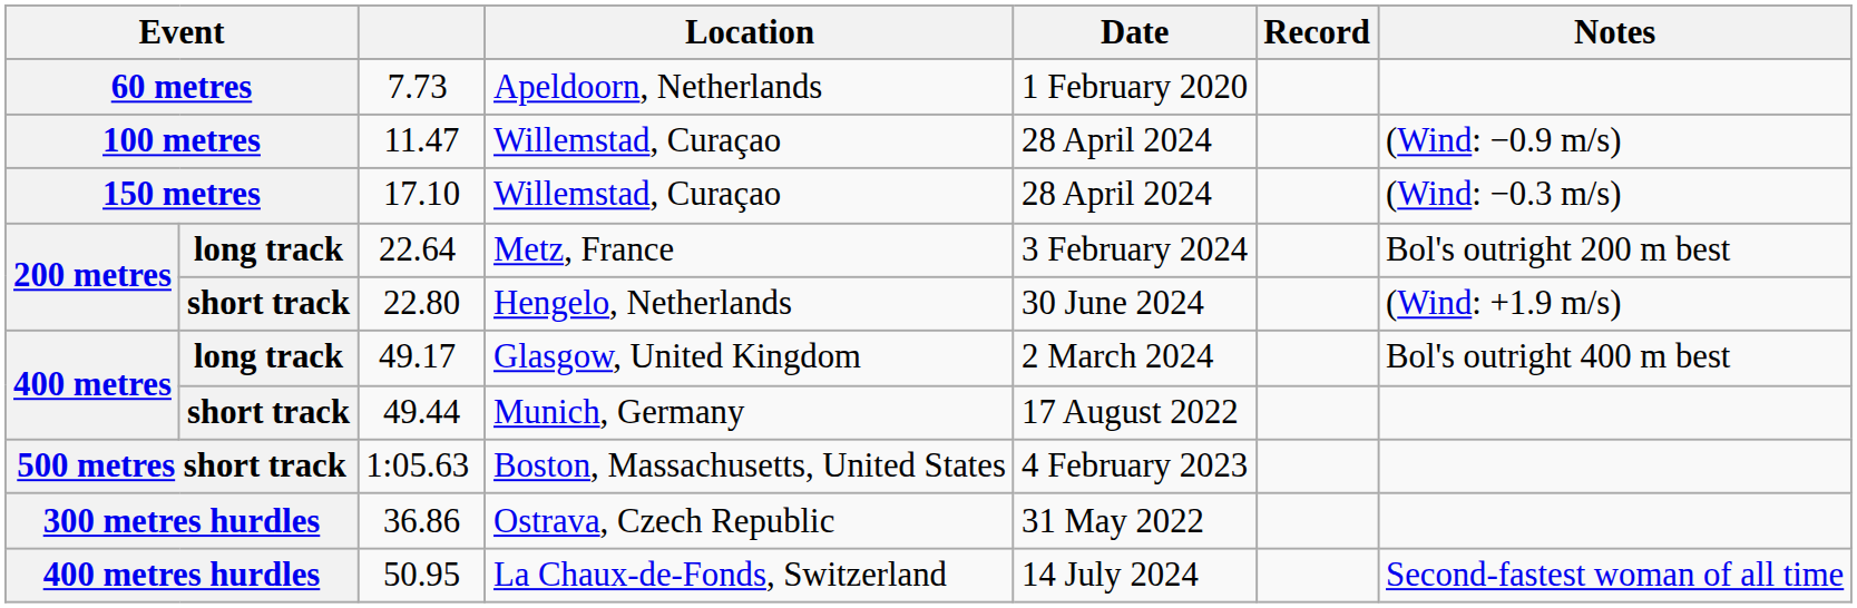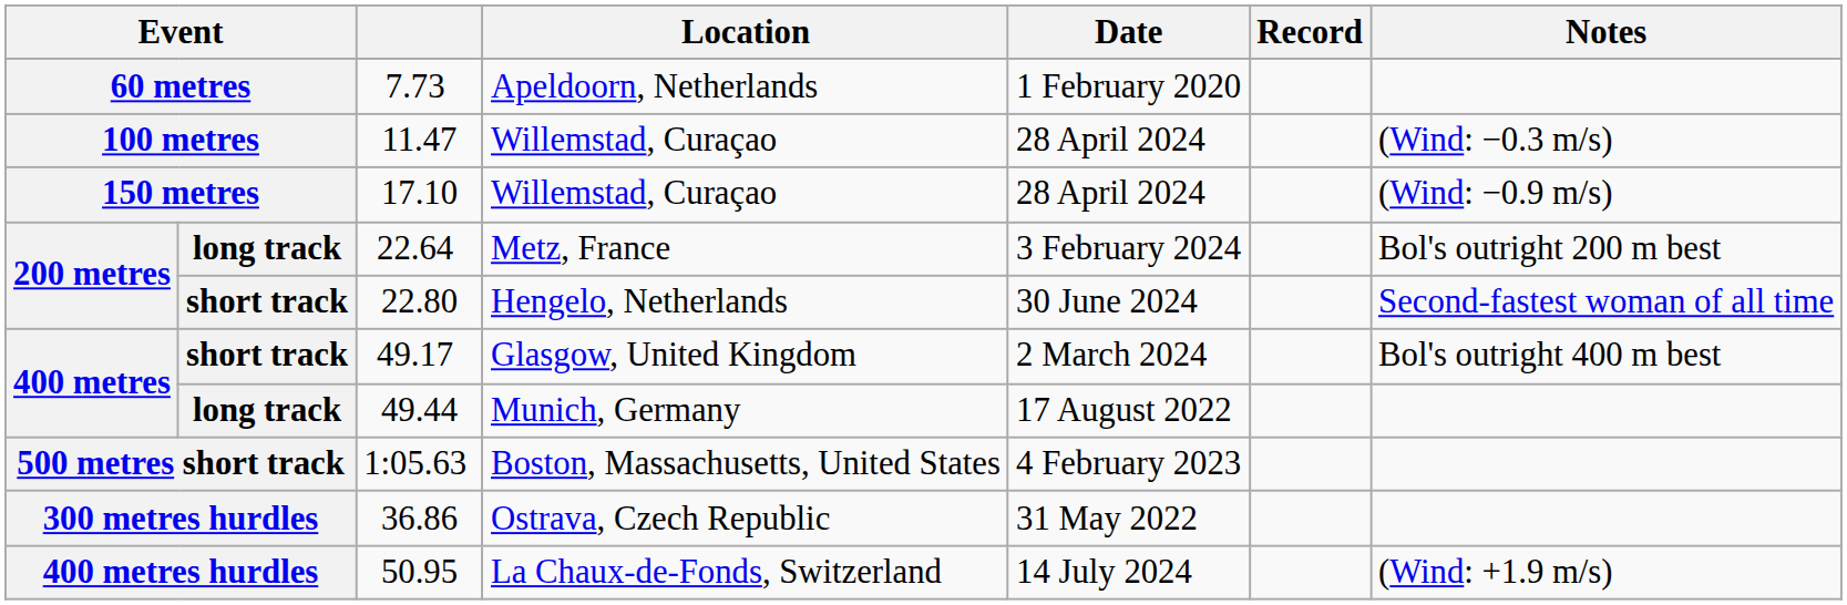11.47 / Willemstad, Curaçao | Notes: (Wind: −0.9 m/s) -> (Wind: −0.3 m/s)
17.10 / Willemstad, Curaçao | Notes: (Wind: −0.3 m/s) -> (Wind: −0.9 m/s)
Hengelo, Netherlands | Notes: (Wind: +1.9 m/s) -> Second-fastest woman of all time
Glasgow, United Kingdom | column 2: long track -> short track
Munich, Germany | column 2: short track -> long track
La Chaux-de-Fonds, Switzerland | Notes: Second-fastest woman of all time -> (Wind: +1.9 m/s)
